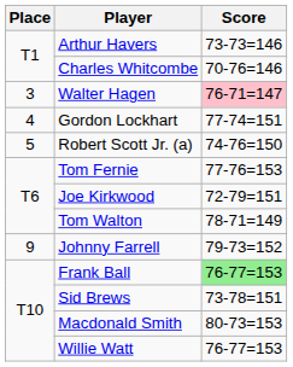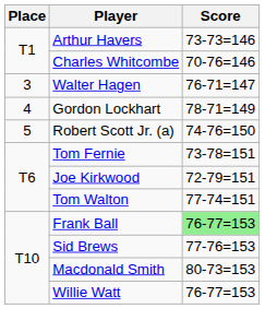Walter Hagen | Score: pink background -> no background
Gordon Lockhart | Score: 77-74=151 -> 78-71=149
Tom Fernie | Score: 77-76=153 -> 73-78=151
Tom Walton | Score: 78-71=149 -> 77-74=151
- row: 9 | Johnny Farrell | 79-73=152
Sid Brews | Score: 73-78=151 -> 77-76=153
